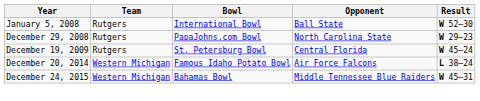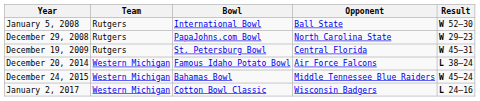December 19, 2009 | Result: W 45–24 -> W 45–31
December 24, 2015 | Result: W 45–31 -> W 45–24
+ row: January 2, 2017 | Western Michigan | Cotton Bowl Classic | Wisconsin Badgers | L 24–16
